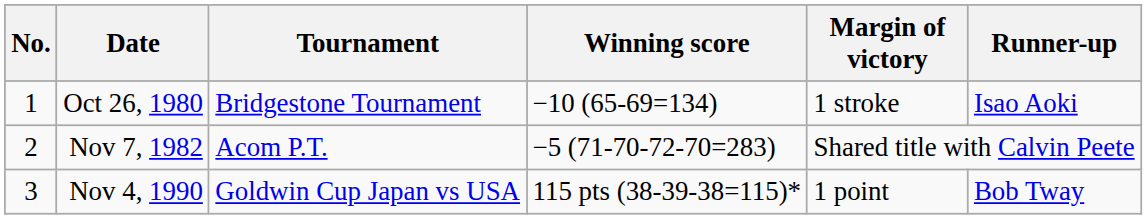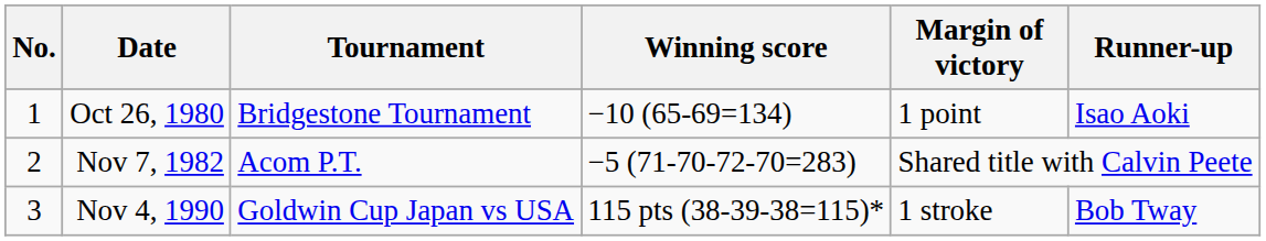Oct 26, 1980 | Margin of victory: 1 stroke -> 1 point
Nov 4, 1990 | Margin of victory: 1 point -> 1 stroke
